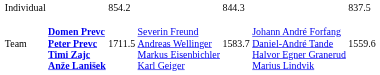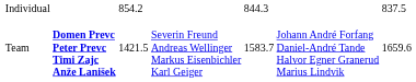Team | column 3: 1711.5 -> 1421.5
Team | column 7: 1559.6 -> 1659.6
